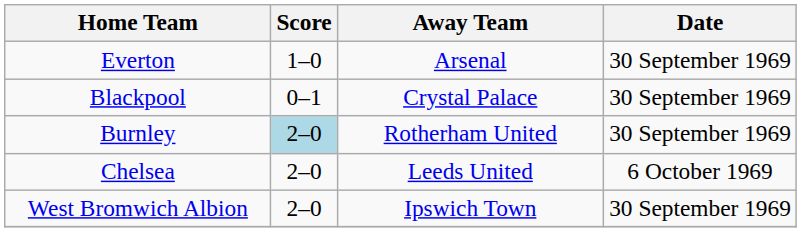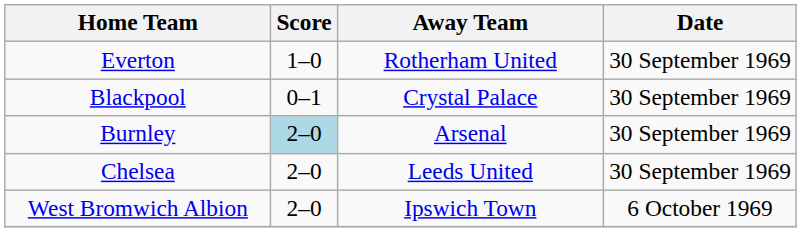Everton | Away Team: Arsenal -> Rotherham United
Burnley | Away Team: Rotherham United -> Arsenal
Chelsea | Date: 6 October 1969 -> 30 September 1969
West Bromwich Albion | Date: 30 September 1969 -> 6 October 1969
